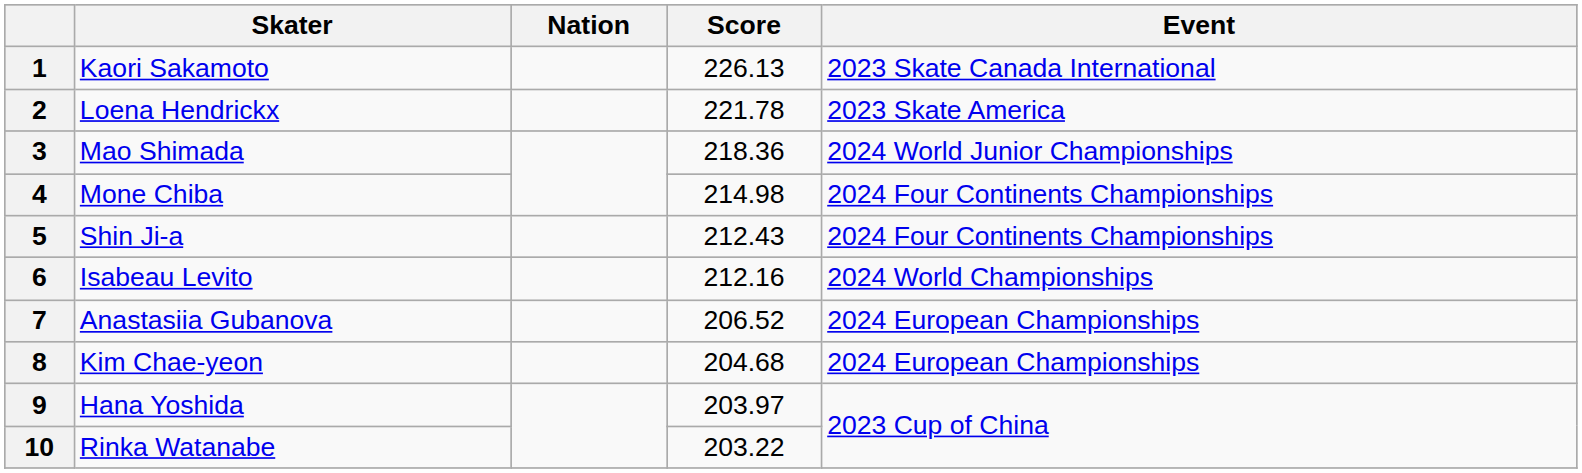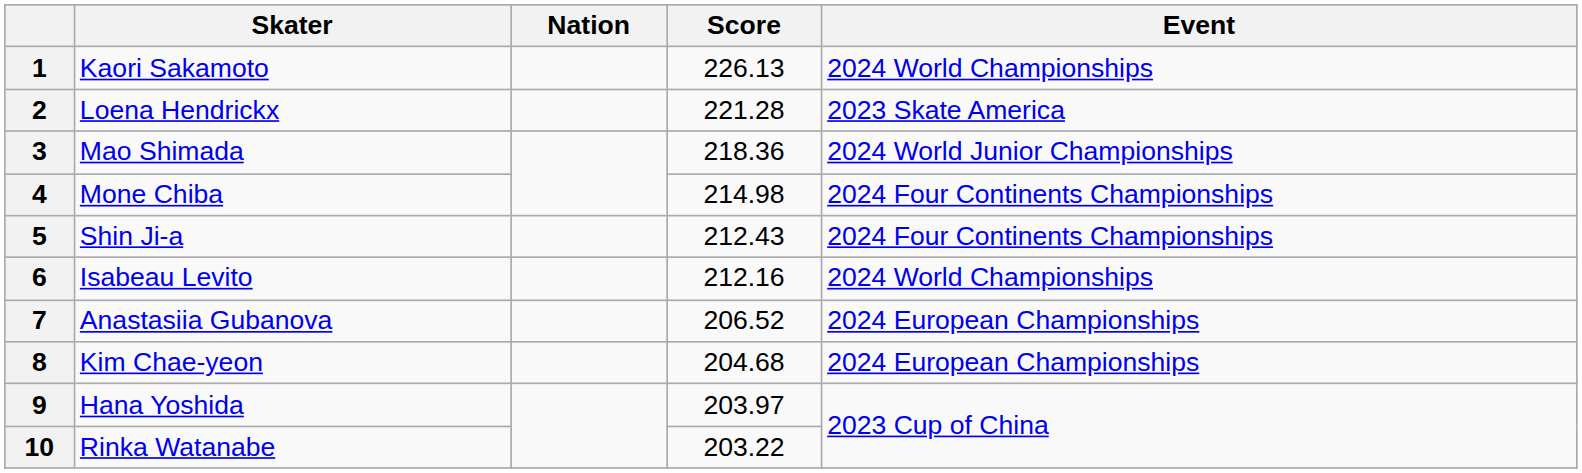1 | Event: 2023 Skate Canada International -> 2024 World Championships
2 | Score: 221.78 -> 221.28
